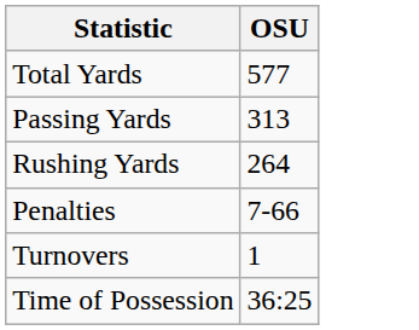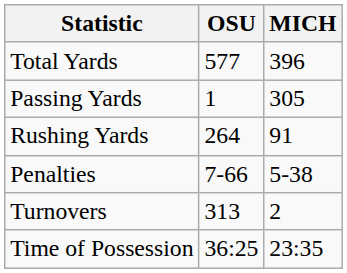+ column: MICH | 396 | 305 | 91 | 5-38 | 2 | 23:35
Passing Yards | OSU: 313 -> 1
Turnovers | OSU: 1 -> 313
